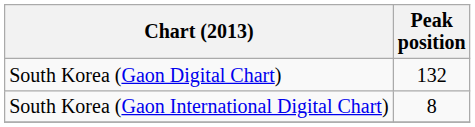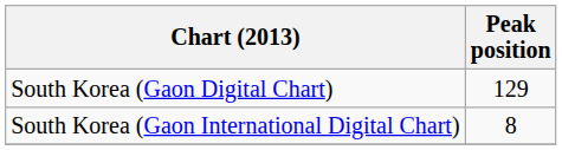South Korea (Gaon Digital Chart) | Peak position: 132 -> 129
